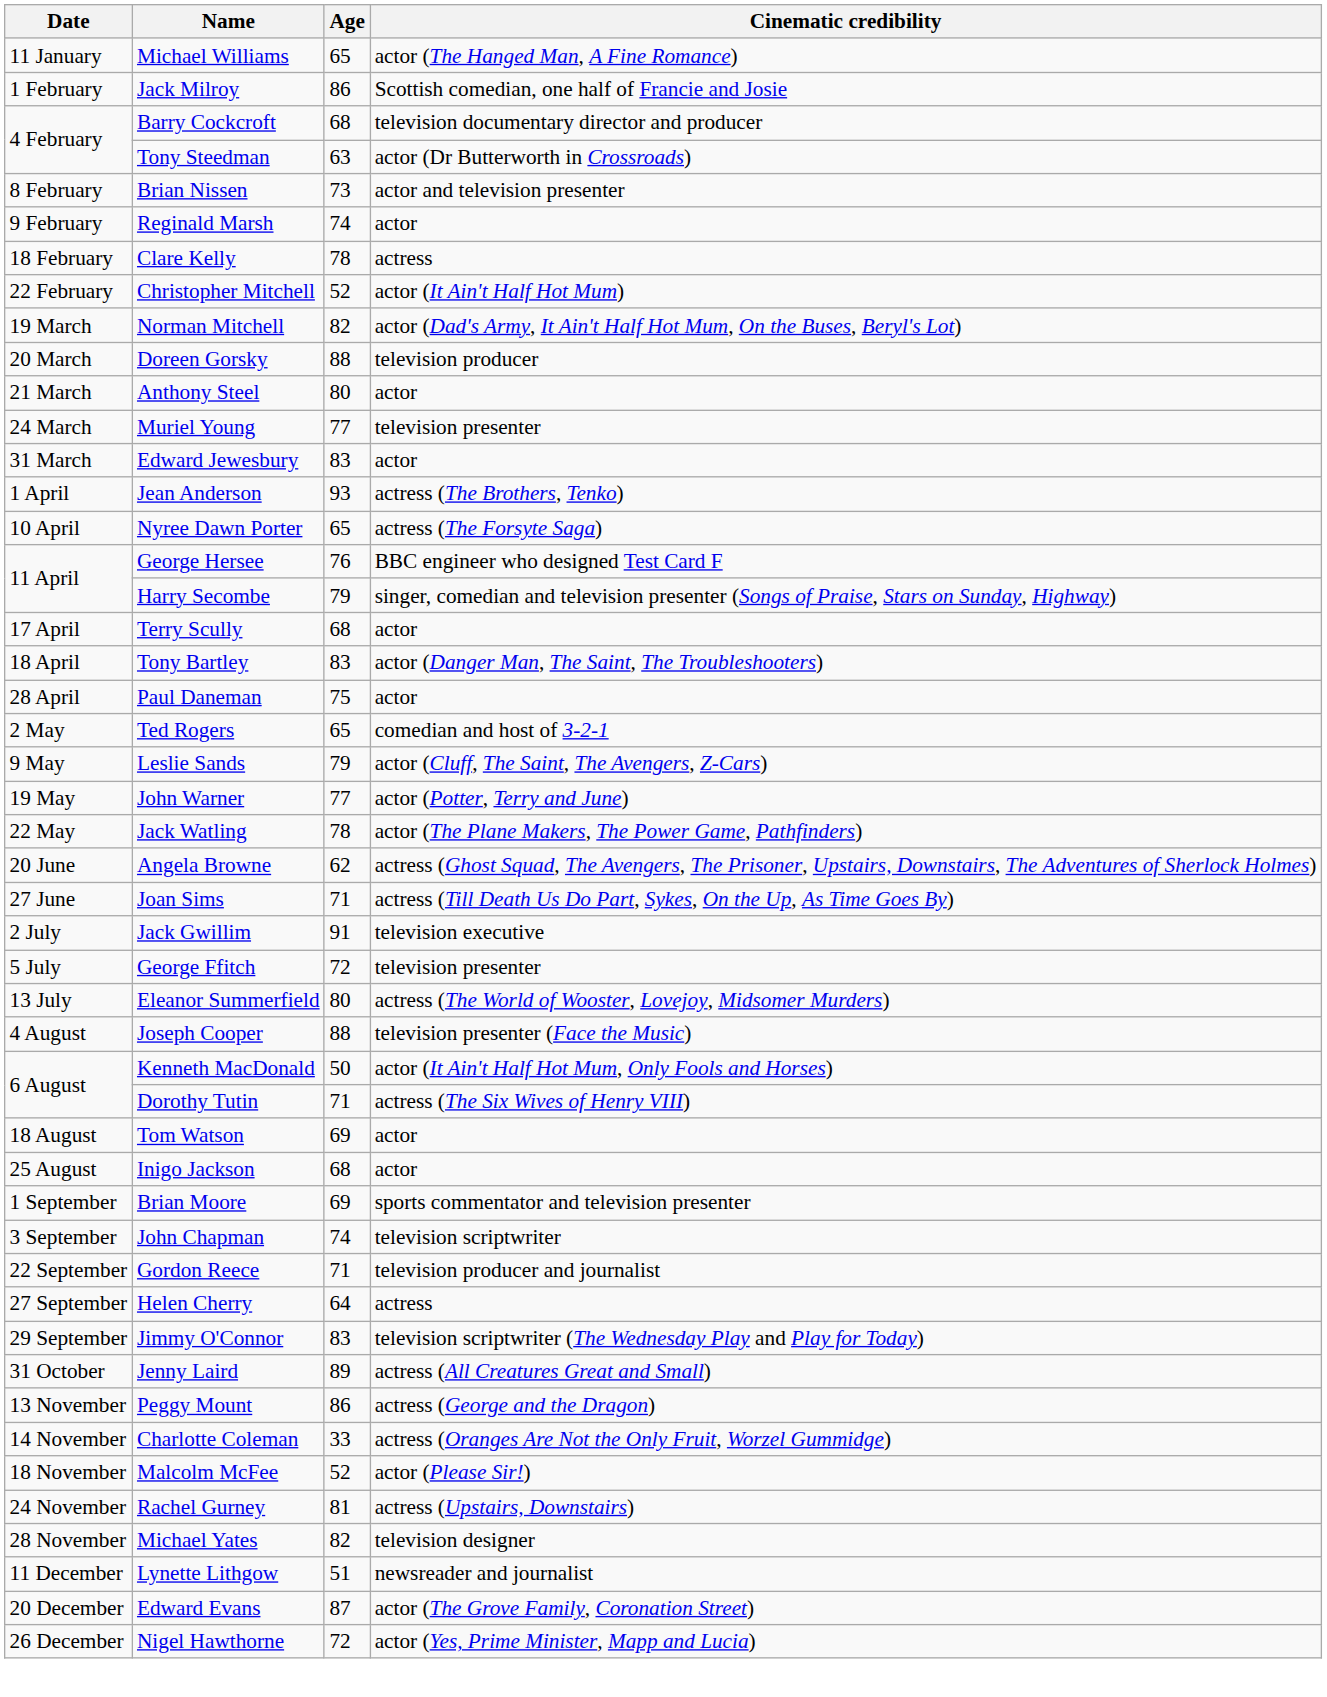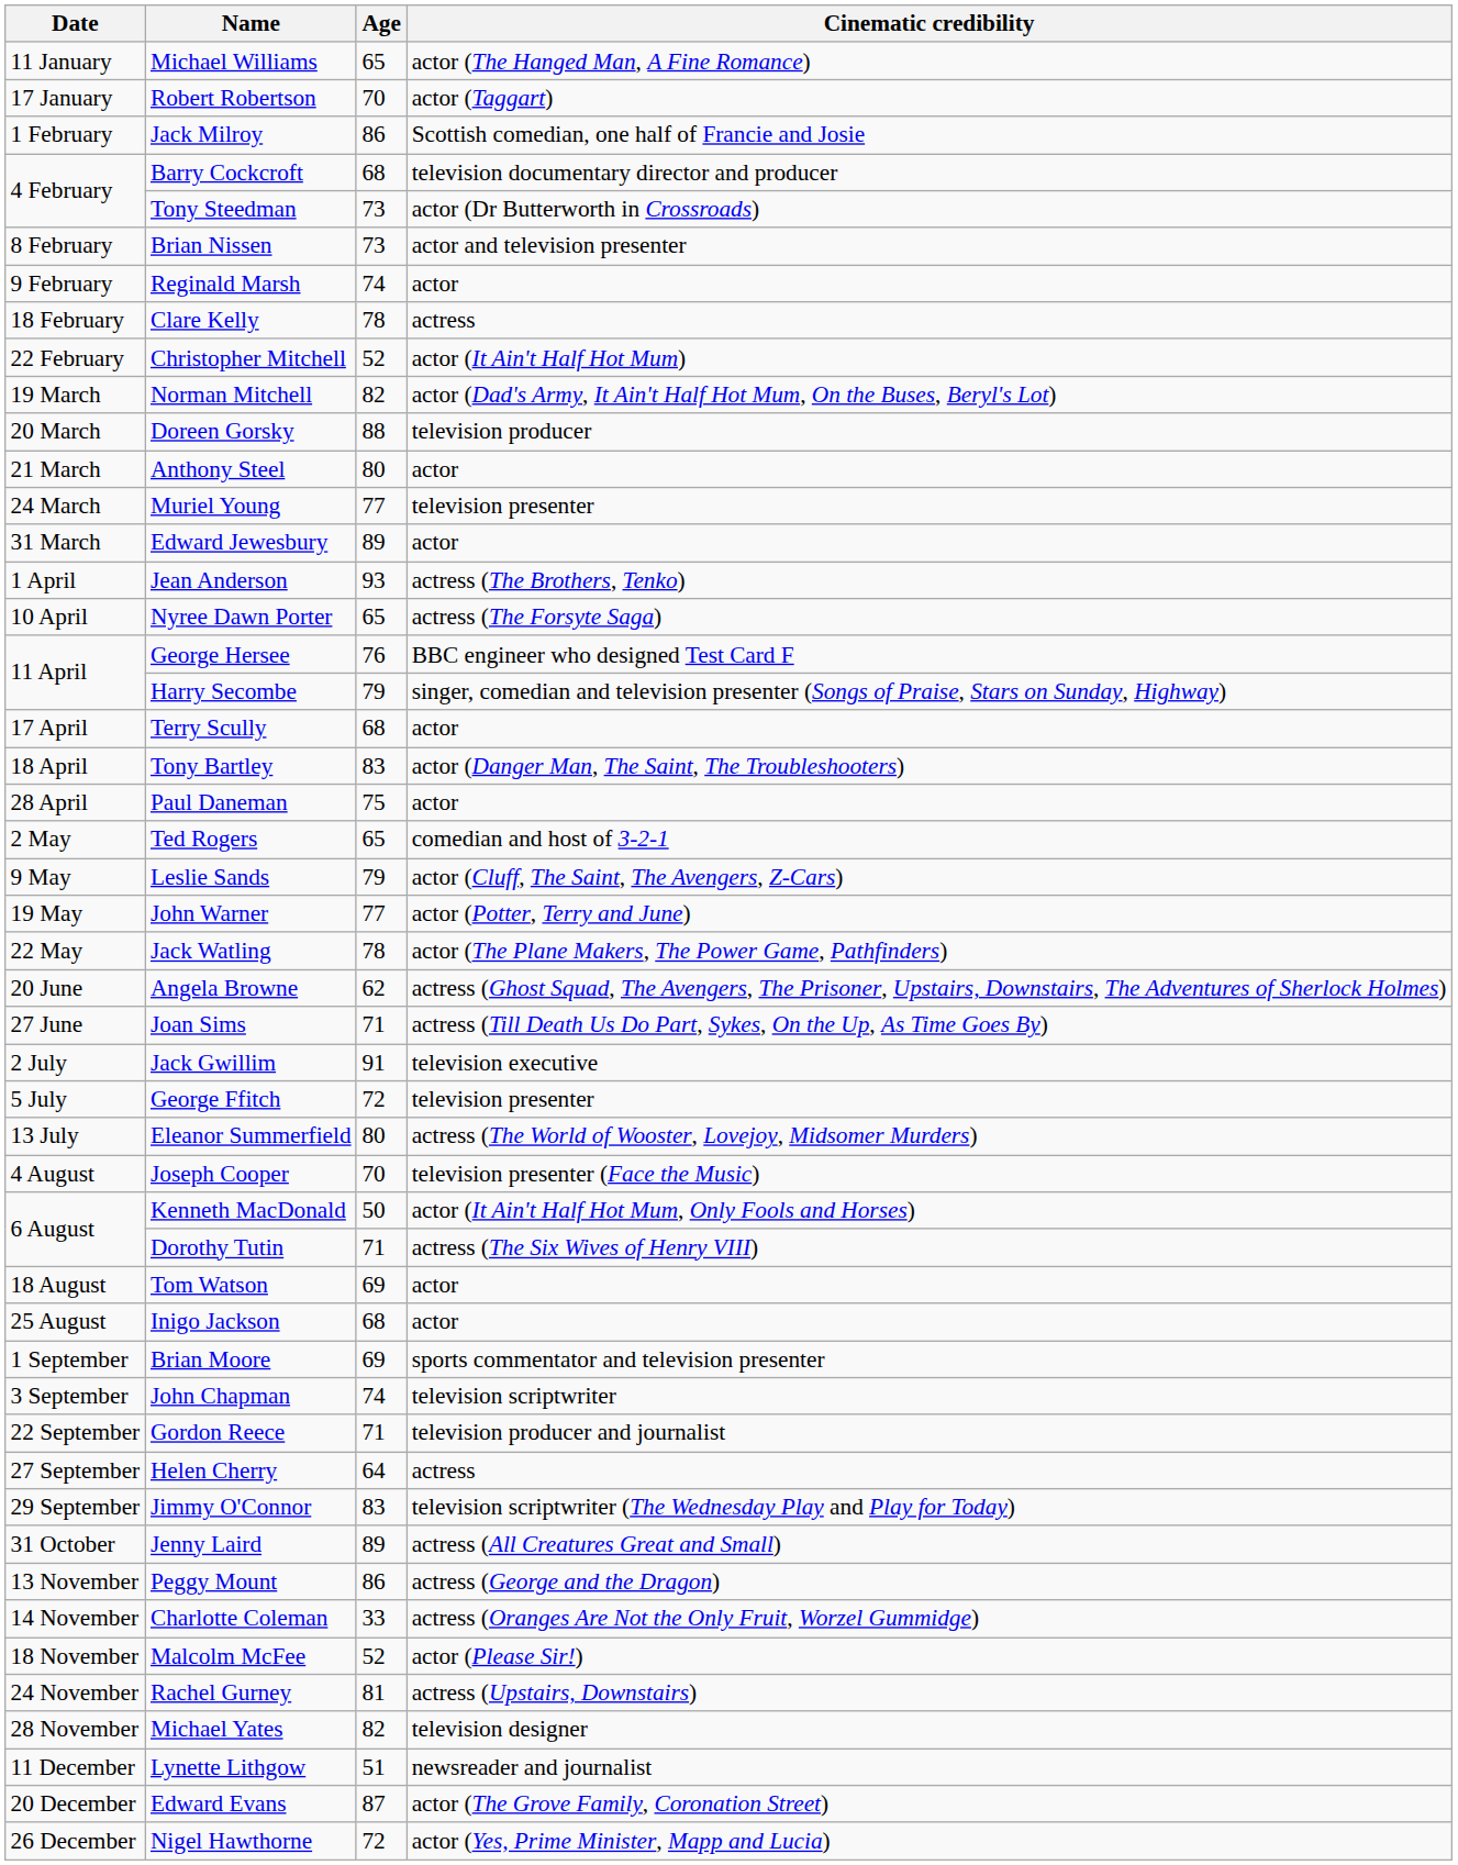+ row: 17 January | Robert Robertson | 70 | actor (Taggart)
Tony Steedman | Age: 63 -> 73
Edward Jewesbury | Age: 83 -> 89
Joseph Cooper | Age: 88 -> 70
